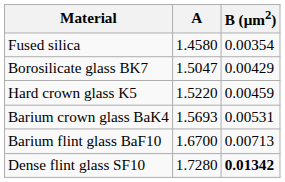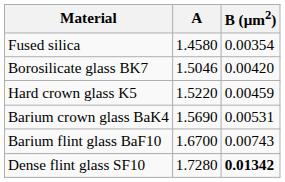Borosilicate glass BK7 | A: 1.5047 -> 1.5046
Borosilicate glass BK7 | B (μm2): 0.00429 -> 0.00420
Barium crown glass BaK4 | A: 1.5693 -> 1.5690
Barium flint glass BaF10 | B (μm2): 0.00713 -> 0.00743
